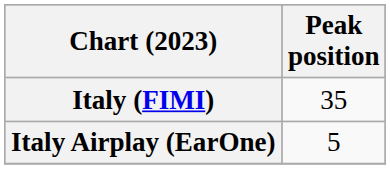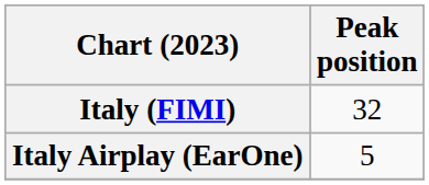Italy (FIMI) | Peak position: 35 -> 32
